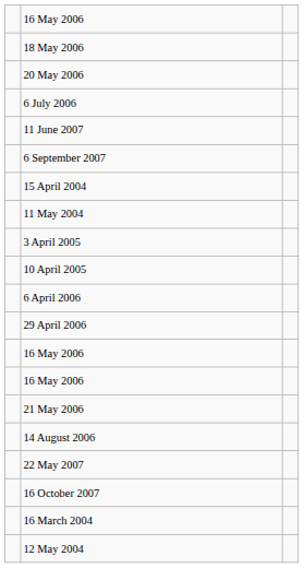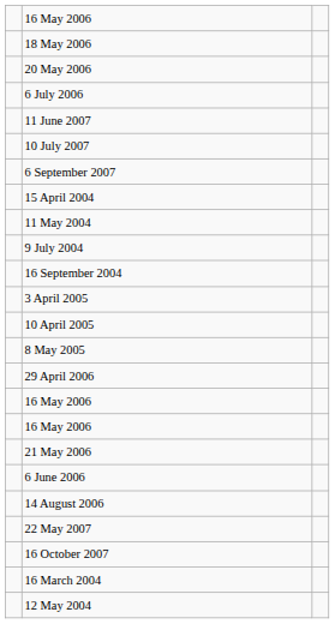+ row: 10 July 2007
+ row: 9 July 2004
+ row: 16 September 2004
+ row: 8 May 2005
- row: 6 April 2006
+ row: 6 June 2006
